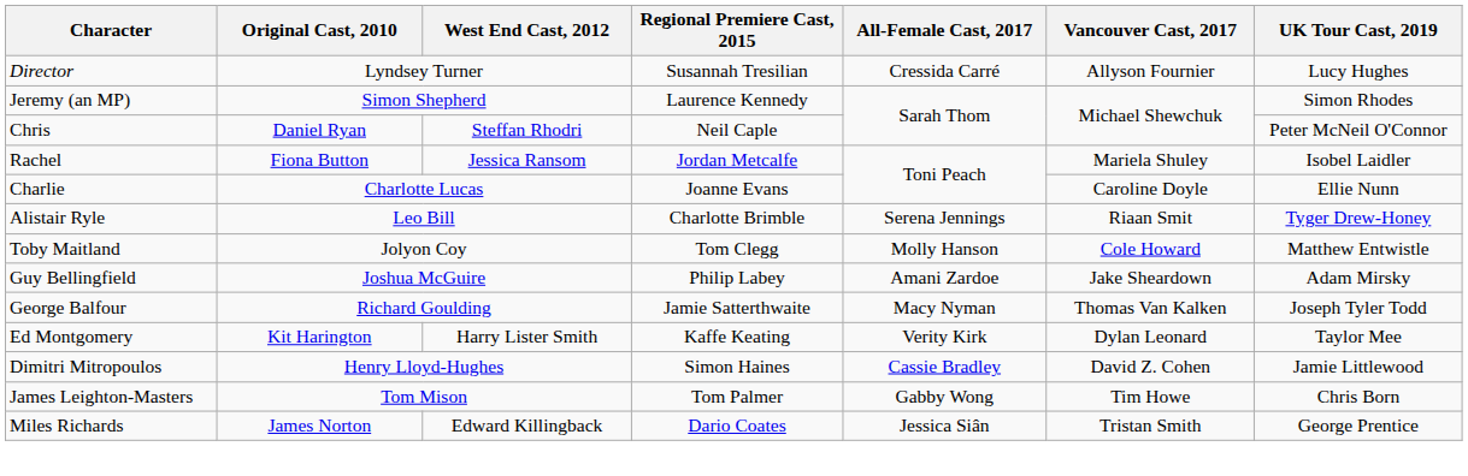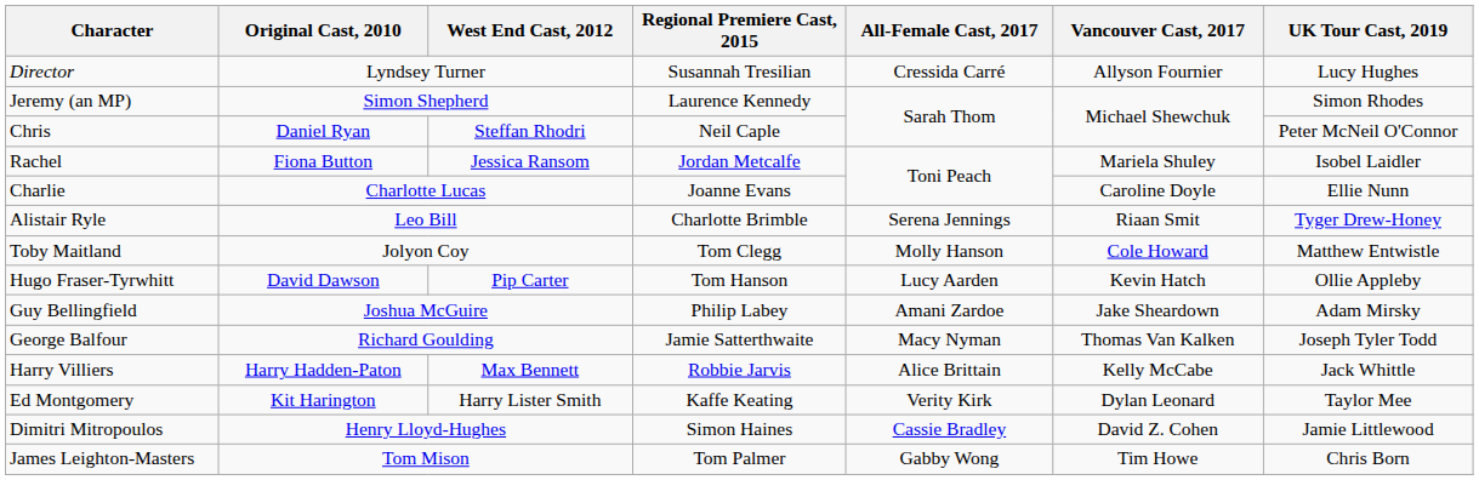+ row: Hugo Fraser-Tyrwhitt | David Dawson | Pip Carter | Tom Hanson | Lucy Aarden | Kevin Hatch | Ollie Appleby
+ row: Harry Villiers | Harry Hadden-Paton | Max Bennett | Robbie Jarvis | Alice Brittain | Kelly McCabe | Jack Whittle
- row: Miles Richards | James Norton | Edward Killingback | Dario Coates | Jessica Siân | Tristan Smith | George Prentice
